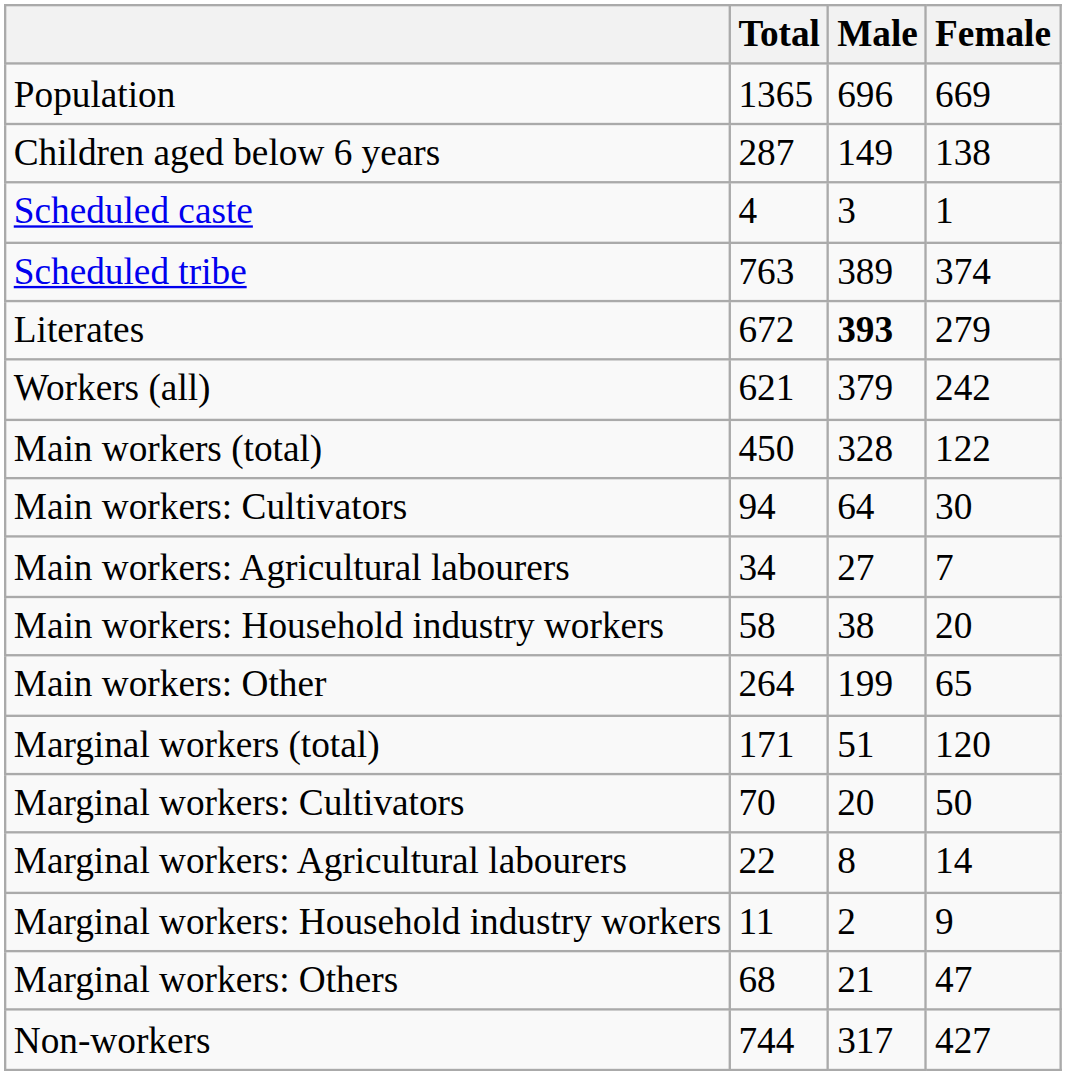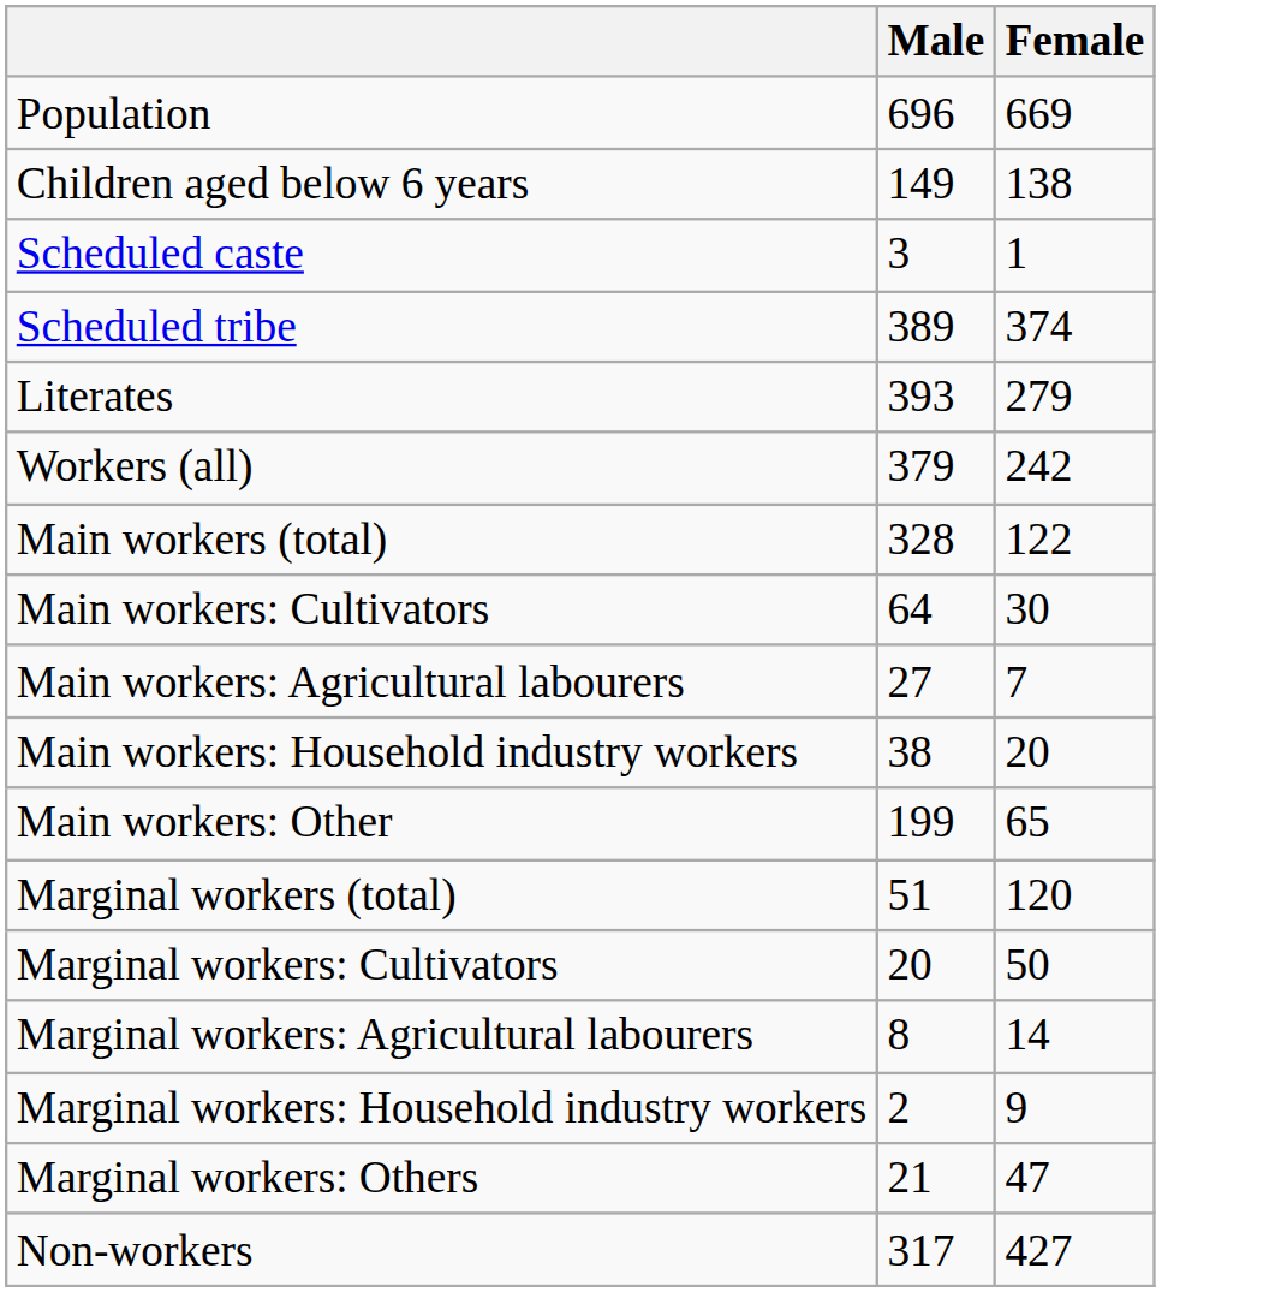- column: Total | 1365 | 287 | 4 | 763 | 672 | 621 | 450 | 94 | 34 | 58 | 264 | 171 | 70 | 22 | 11 | 68 | 744
Literates | Male: bold -> normal
